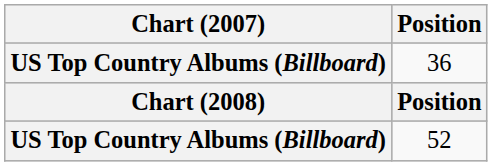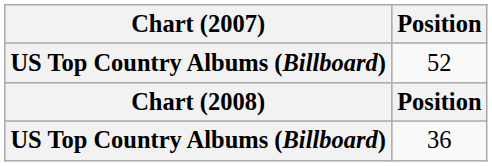rows swapped: 52 <-> 36
